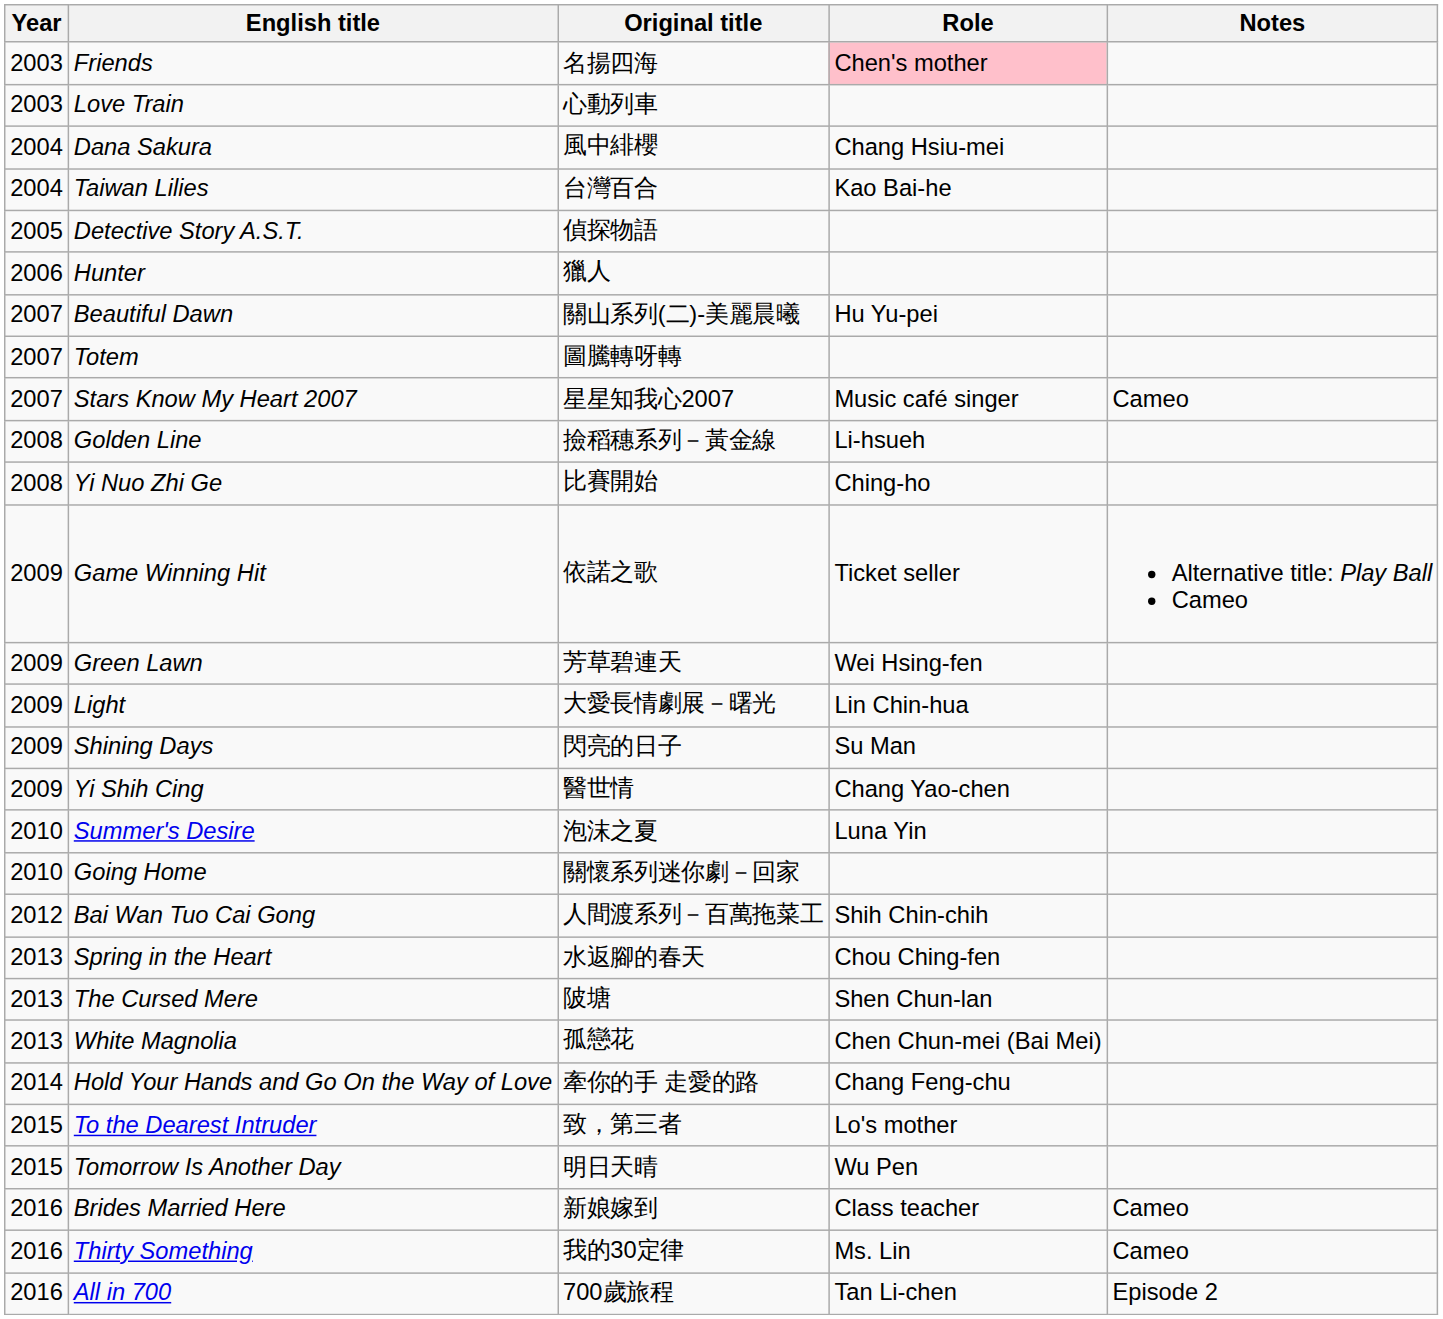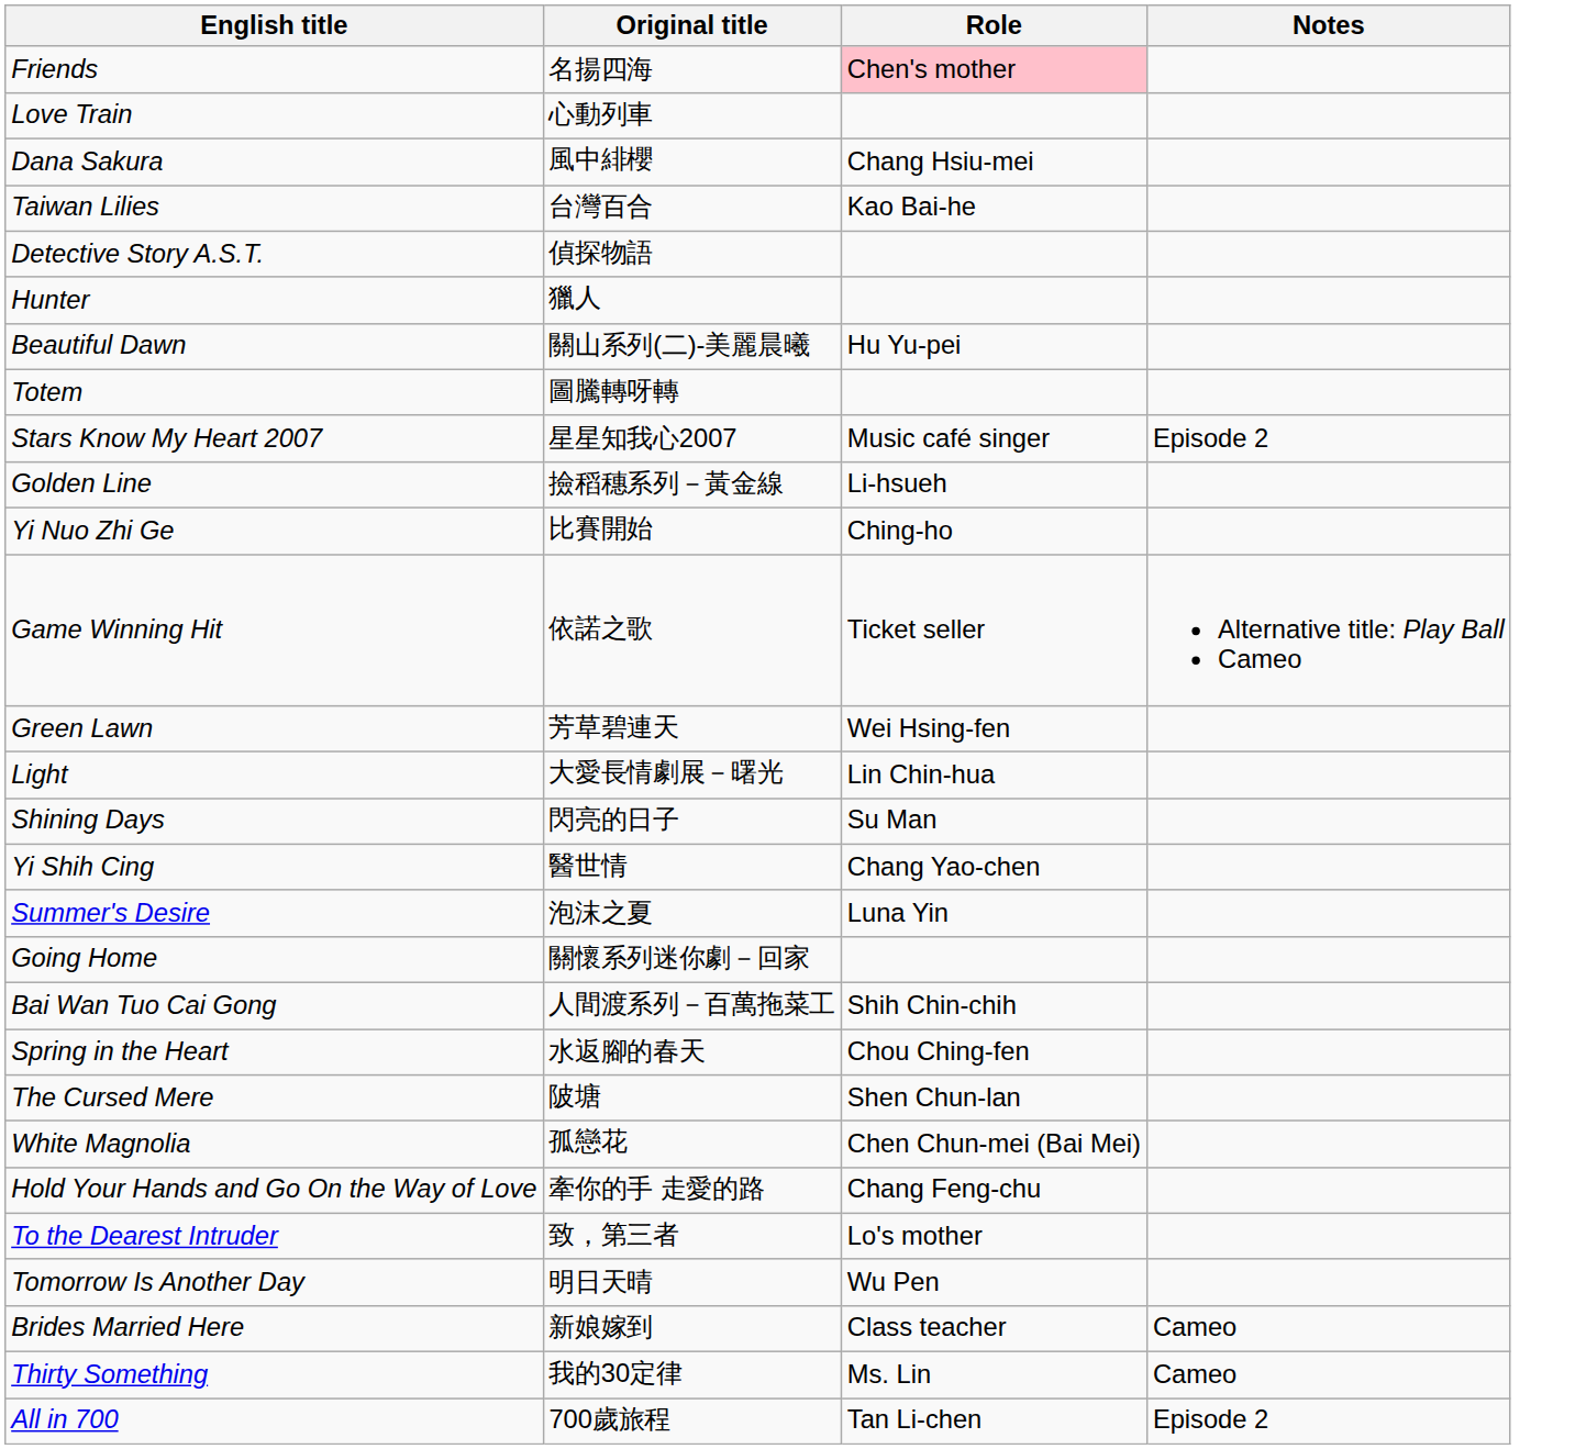- column: Year | 2003 | 2003 | 2004 | 2004 | 2005 | 2006 | 2007 | 2007 | 2007 | 2008 | 2008 | 2009 | 2009 | 2009 | 2009 | 2009 | 2010 | 2010 | 2012 | 2013 | 2013 | 2013 | 2014 | 2015 | 2015 | 2016 | 2016 | 2016
Stars Know My Heart 2007 | Notes: Cameo -> Episode 2
